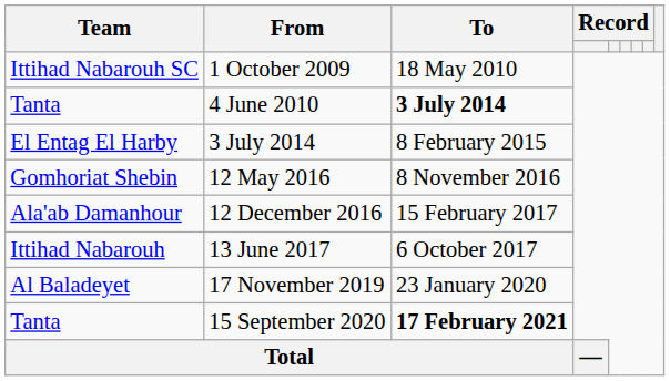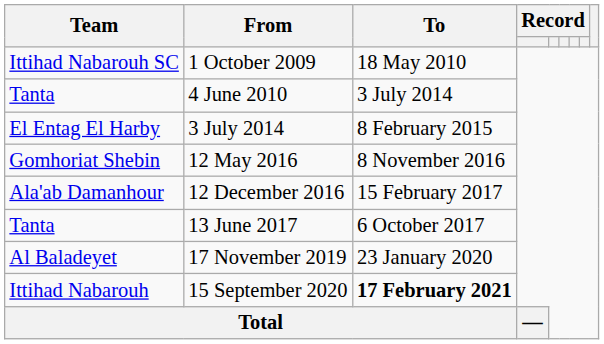4 June 2010 | To: bold -> normal
13 June 2017 | Team: Ittihad Nabarouh -> Tanta
15 September 2020 | Team: Tanta -> Ittihad Nabarouh
